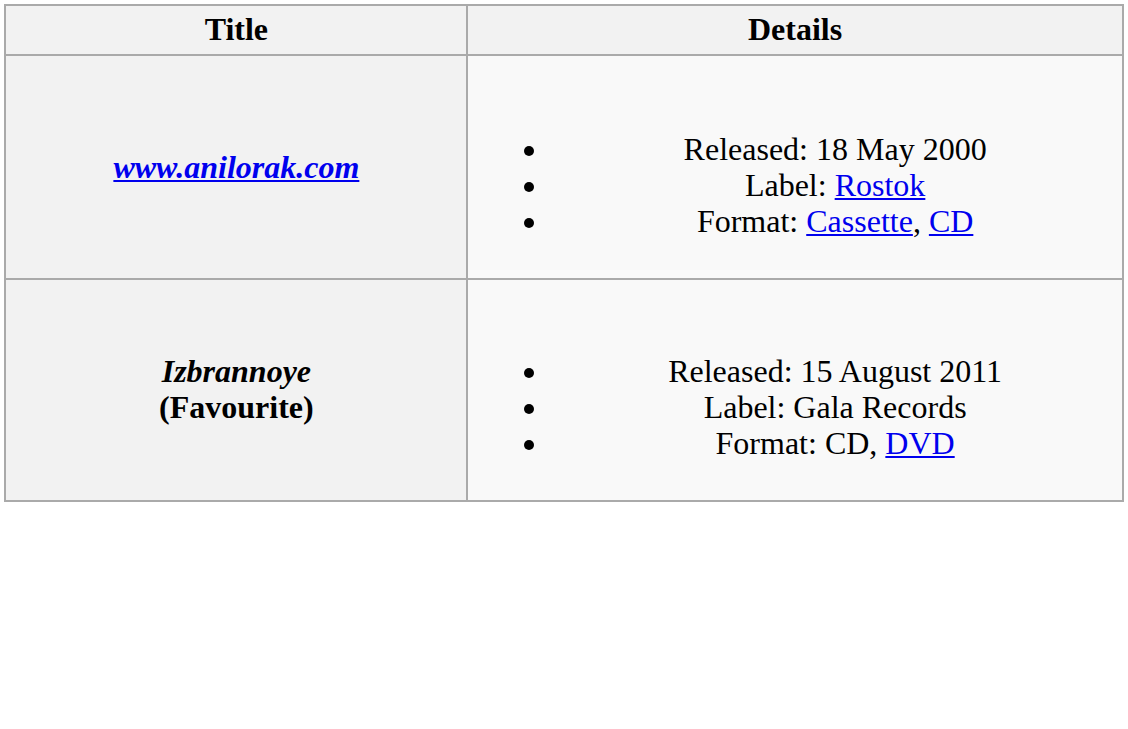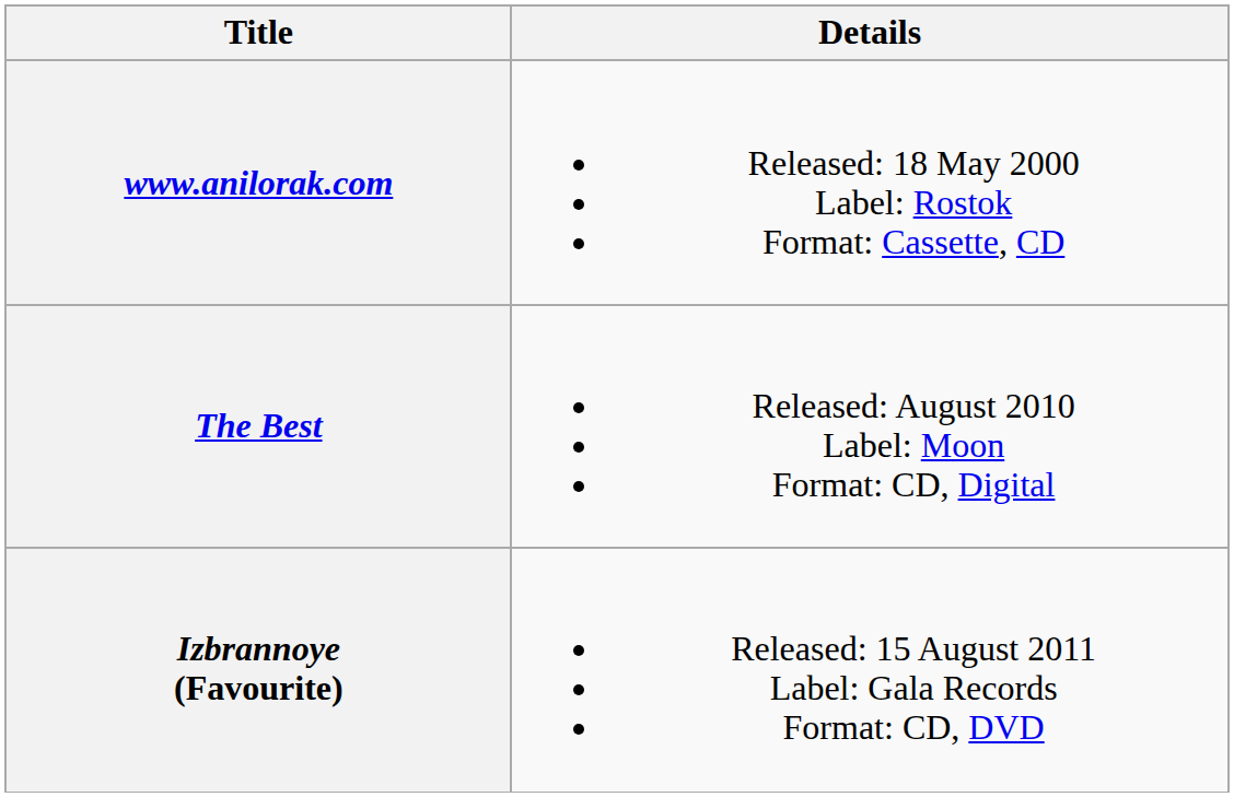+ row: The Best | Released: August 2010 Label: Moon Format: CD, Digital
